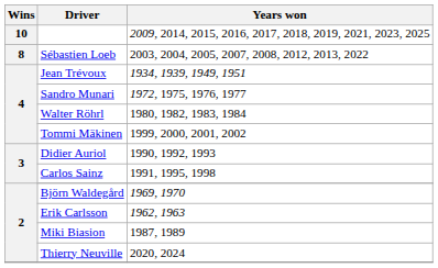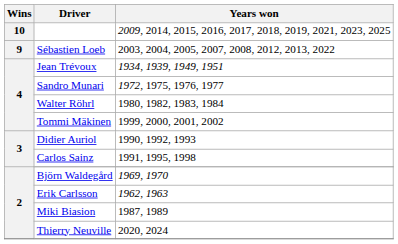Sébastien Loeb | Wins: 8 -> 9
